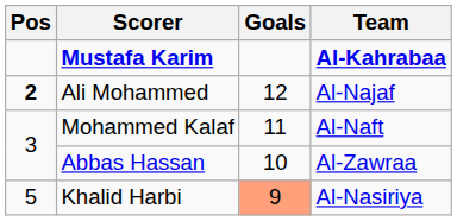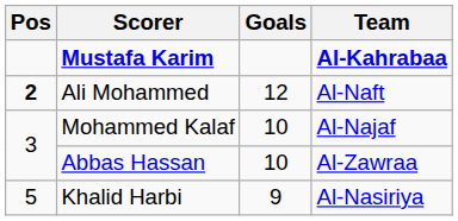Ali Mohammed | Team: Al-Najaf -> Al-Naft
Mohammed Kalaf | Goals: 11 -> 10
Mohammed Kalaf | Team: Al-Naft -> Al-Najaf
Khalid Harbi | Goals: lightsalmon background -> no background
